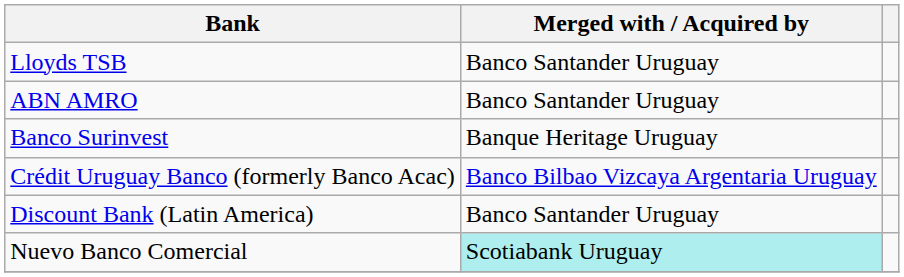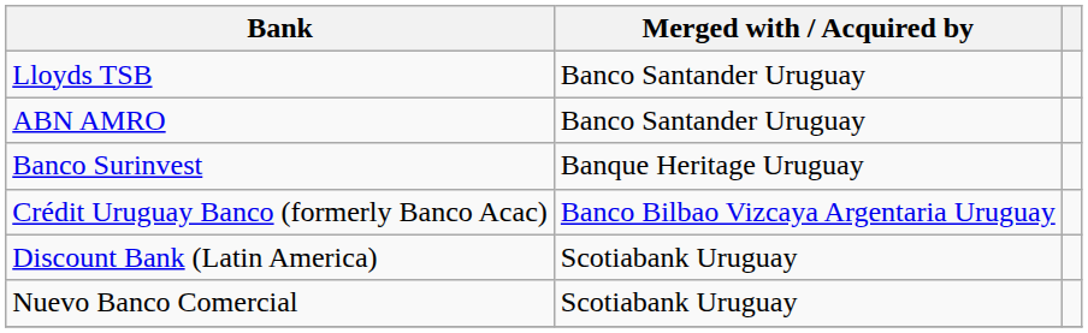Discount Bank (Latin America) | Merged with / Acquired by: Banco Santander Uruguay -> Scotiabank Uruguay
Nuevo Banco Comercial | Merged with / Acquired by: paleturquoise background -> no background
